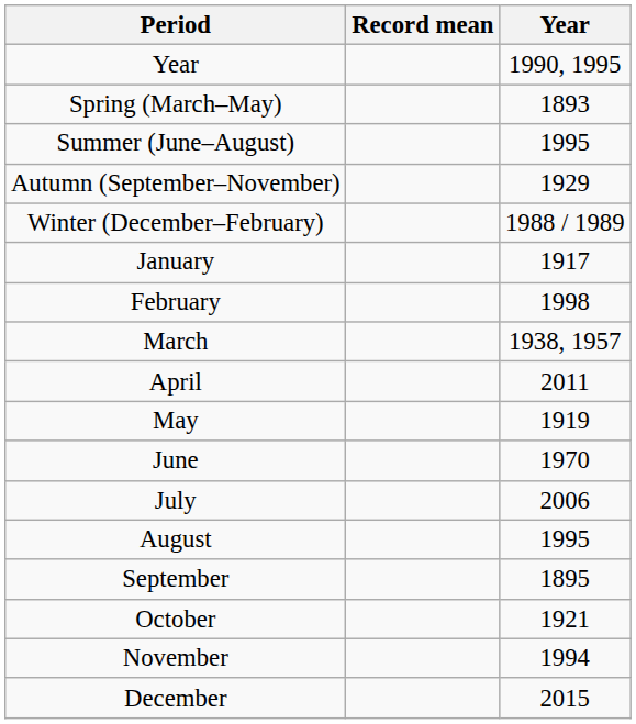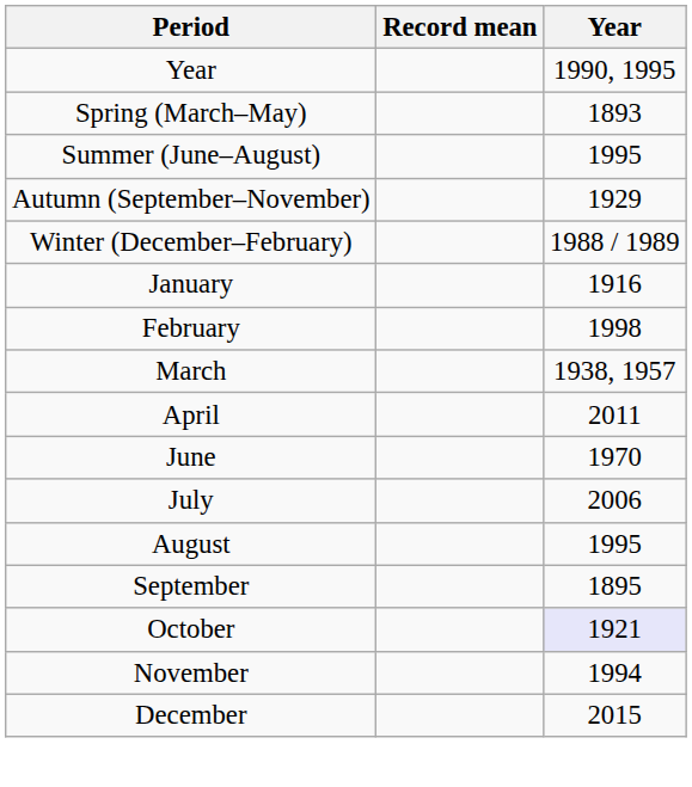January | Year: 1917 -> 1916
- row: May | 1919
October | Year: no background -> lavender background
